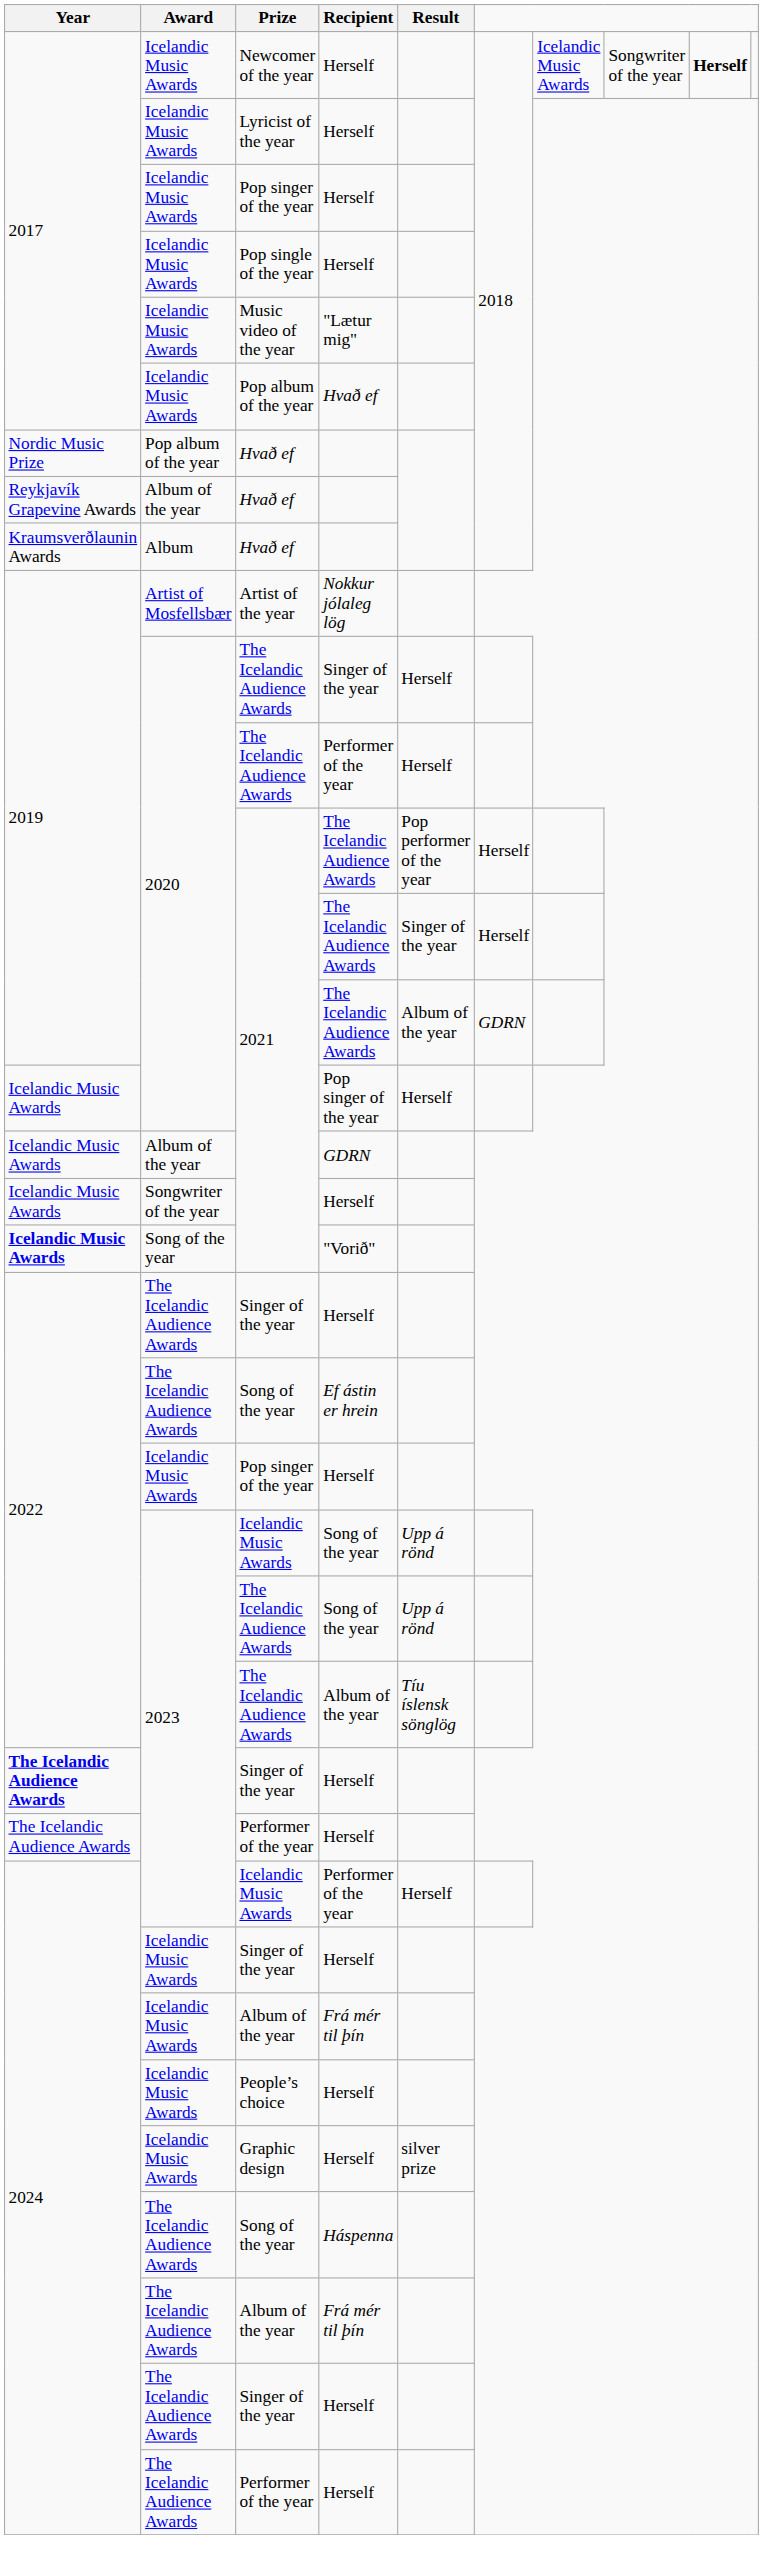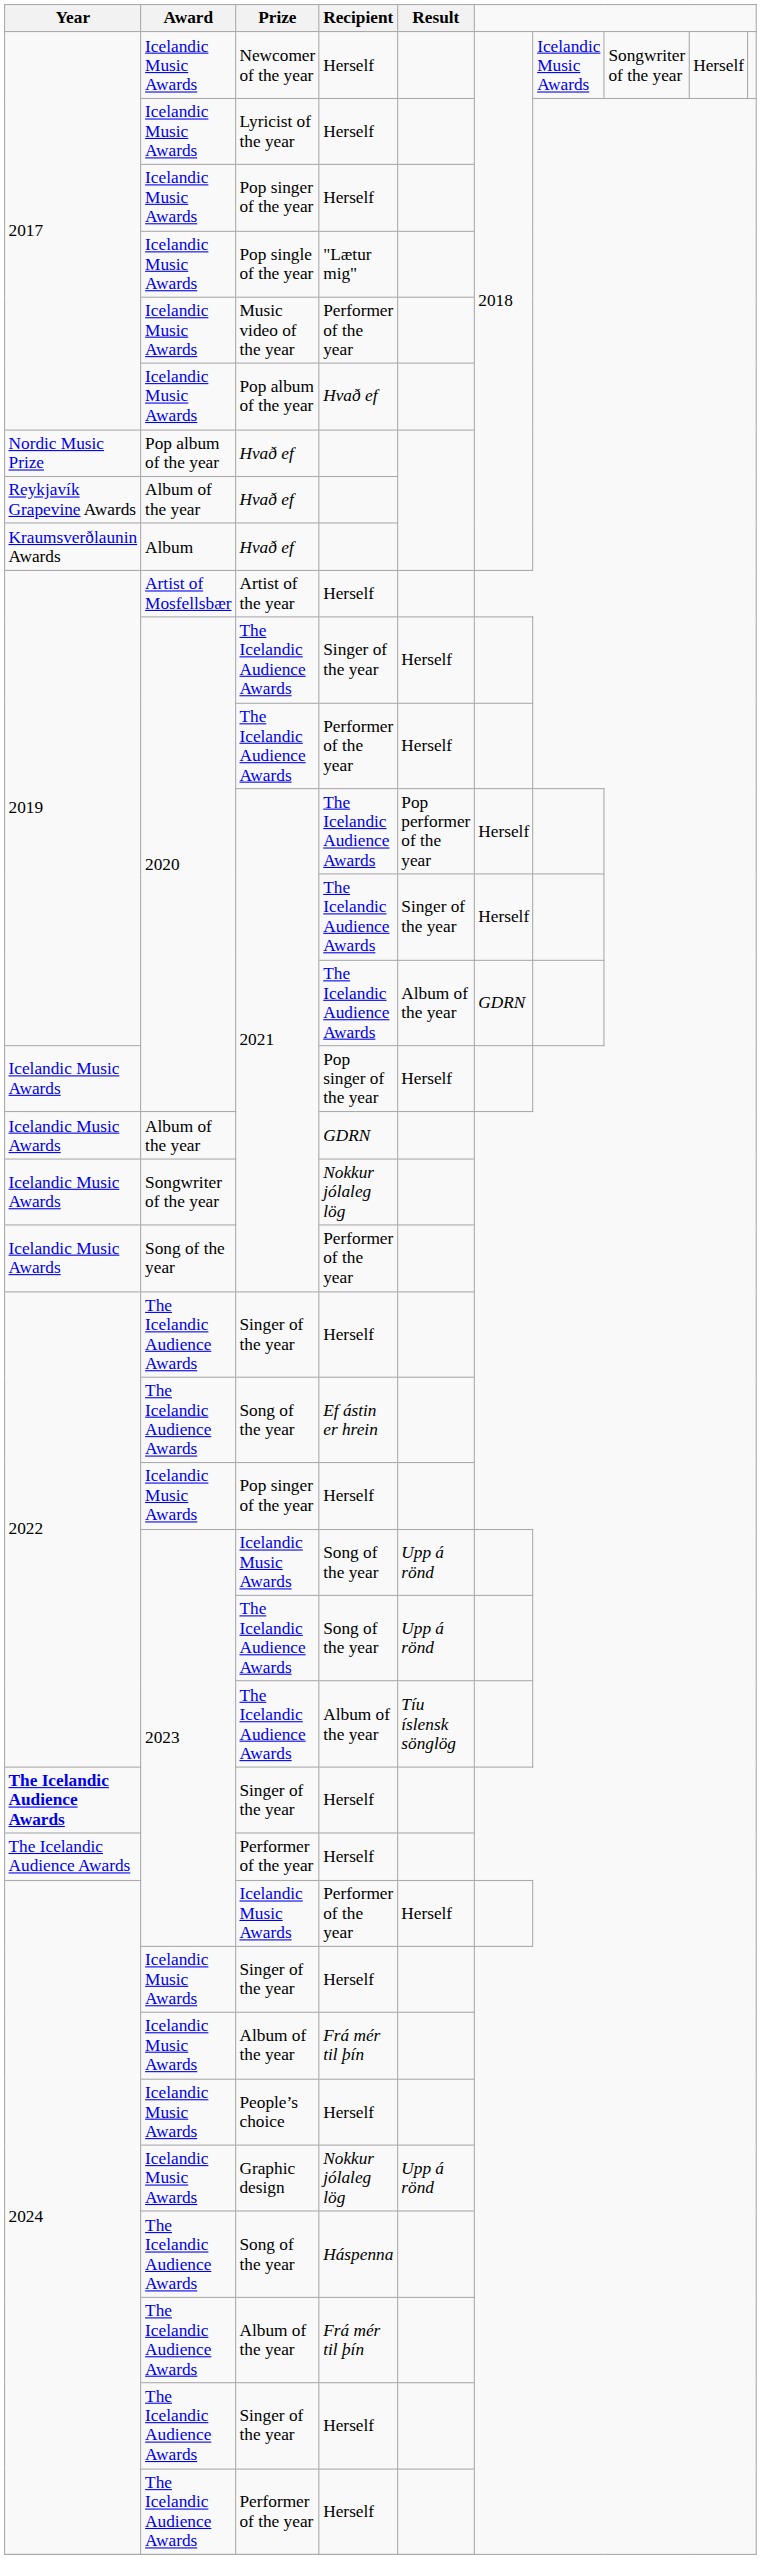Newcomer of the year | column 9: bold -> normal
Pop single of the year | Recipient: Herself -> "Lætur mig"
Music video of the year | Recipient: "Lætur mig" -> Performer of the year
Artist of the year | Recipient: Nokkur jólaleg lög -> Herself
Songwriter of the year / 2021 | Recipient: Herself -> Nokkur jólaleg lög
Song of the year / 2021 | Year: bold -> normal
Song of the year / 2021 | Recipient: "Vorið" -> Performer of the year
Graphic design | Recipient: Herself -> Nokkur jólaleg lög
Graphic design | Result: silver prize -> Upp á rönd
